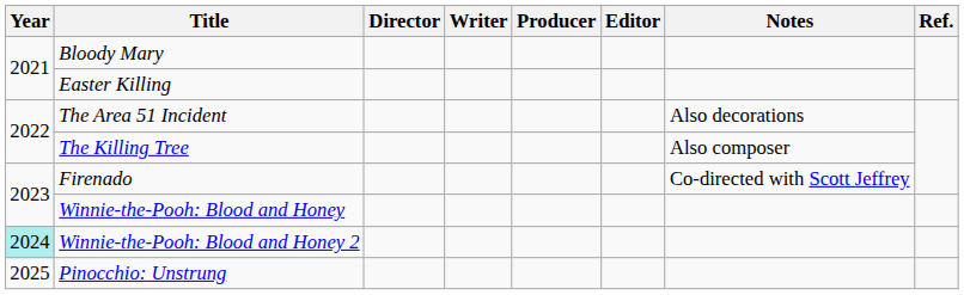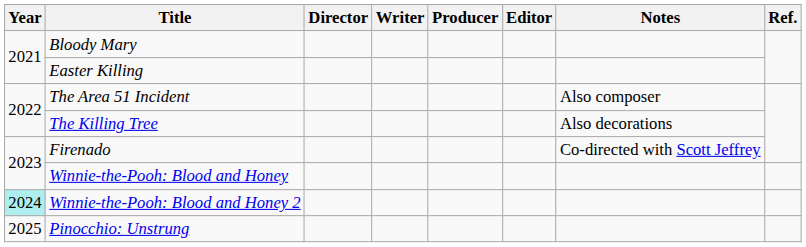The Area 51 Incident | Notes: Also decorations -> Also composer
The Killing Tree | Notes: Also composer -> Also decorations
